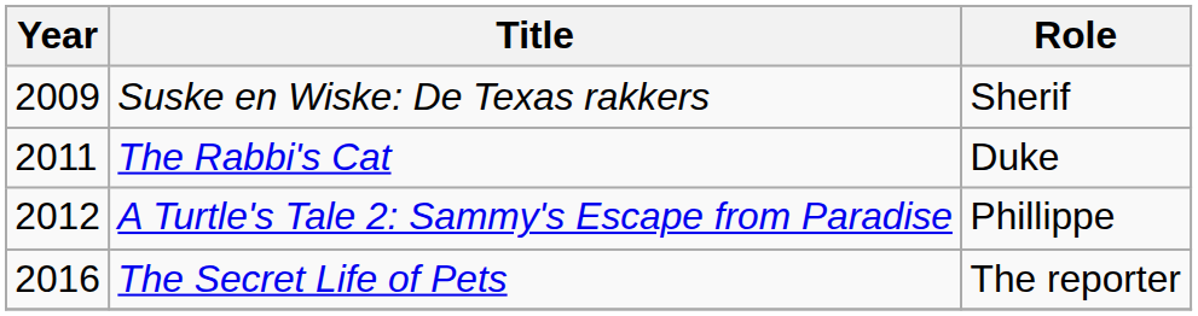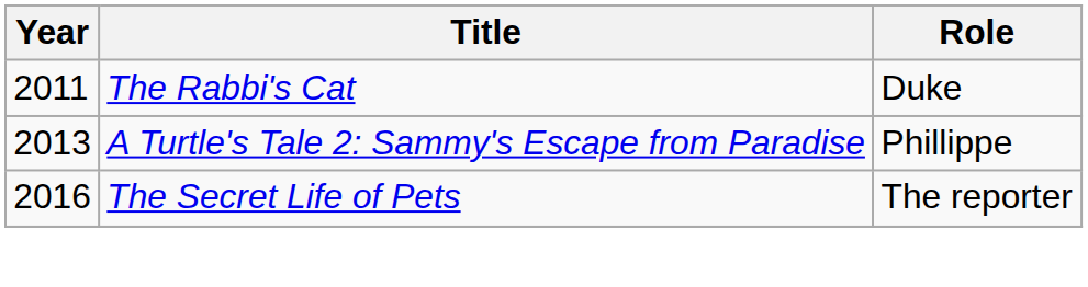- row: 2009 | Suske en Wiske: De Texas rakkers | Sherif
A Turtle's Tale 2: Sammy's Escape from Paradise | Year: 2012 -> 2013
